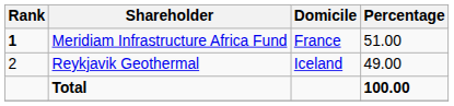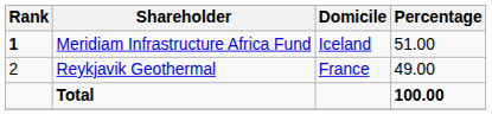Meridiam Infrastructure Africa Fund | Domicile: France -> Iceland
Reykjavik Geothermal | Domicile: Iceland -> France
